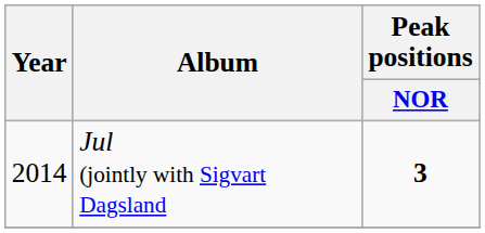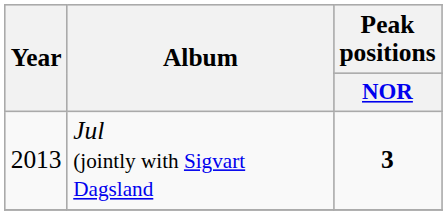Jul (jointly with Sigvart Dagsland | Year: 2014 -> 2013
